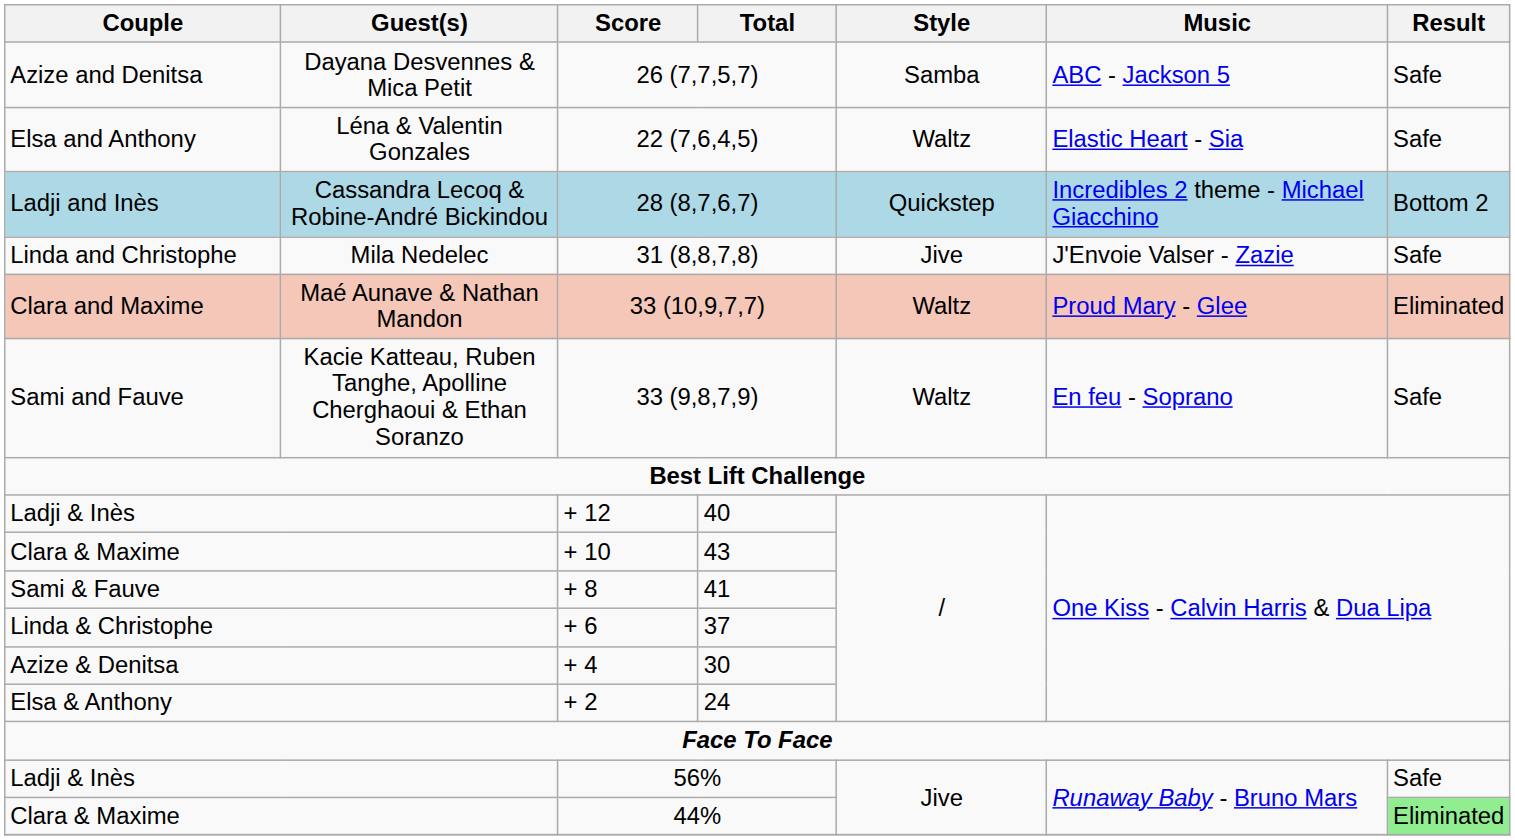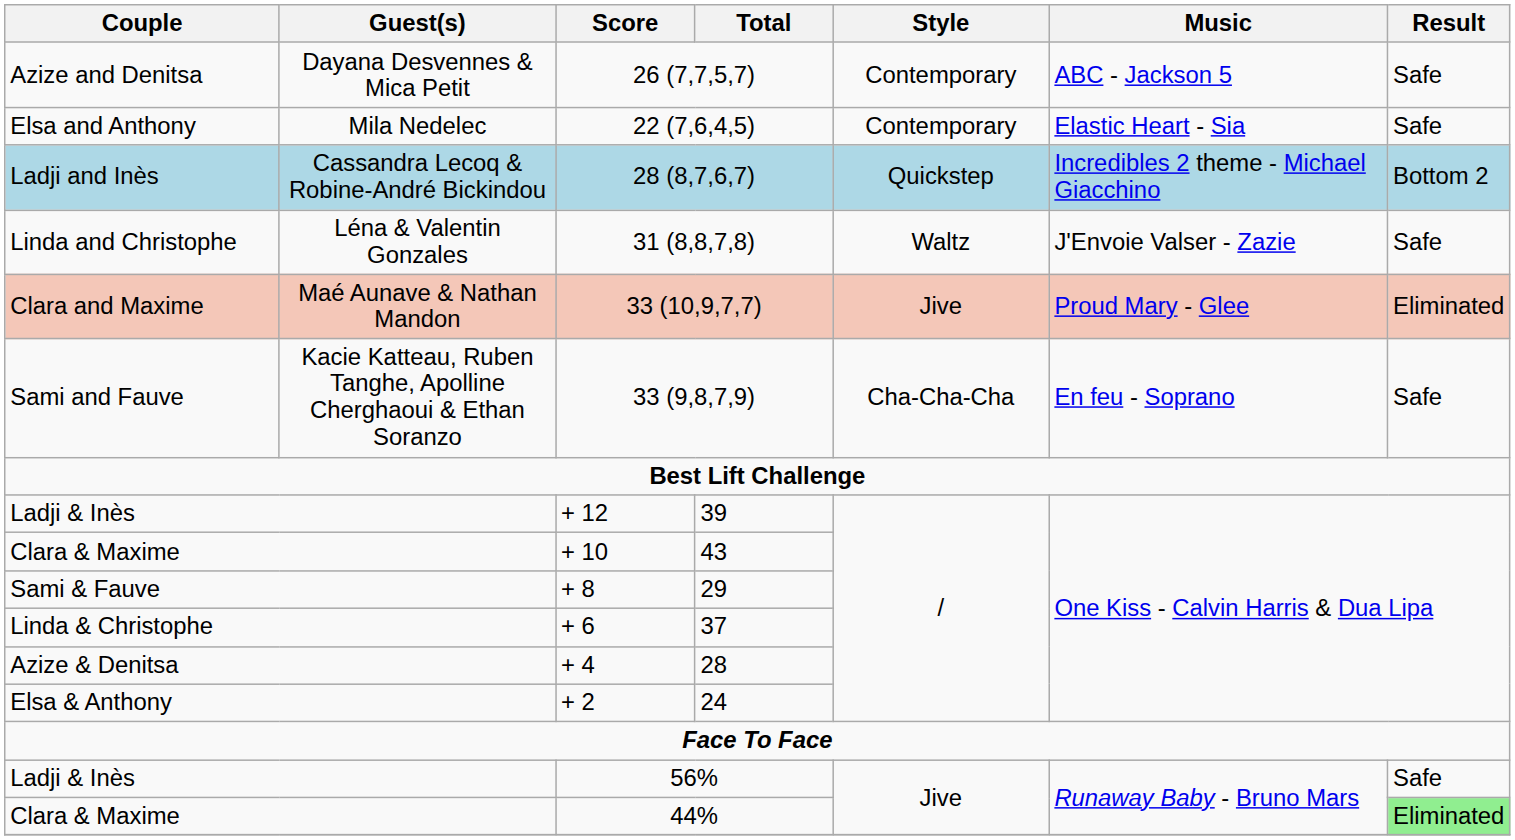26 (7,7,5,7) | Style: Samba -> Contemporary
22 (7,6,4,5) | Guest(s): Léna & Valentin Gonzales -> Mila Nedelec
22 (7,6,4,5) | Style: Waltz -> Contemporary
31 (8,8,7,8) | Guest(s): Mila Nedelec -> Léna & Valentin Gonzales
31 (8,8,7,8) | Style: Jive -> Waltz
33 (10,9,7,7) | Style: Waltz -> Jive
33 (9,8,7,9) | Style: Waltz -> Cha-Cha-Cha
+ 12 | Total: 40 -> 39
+ 8 | Total: 41 -> 29
+ 4 | Total: 30 -> 28
